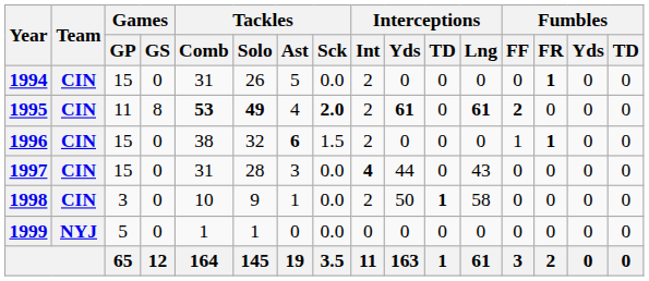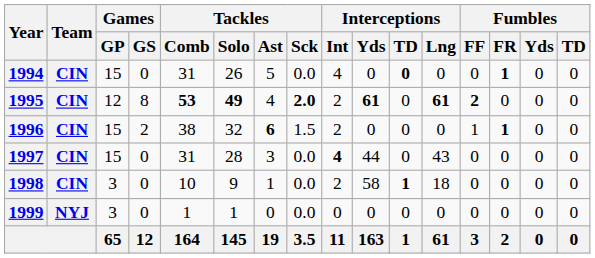1994 | Interceptions / Int: 2 -> 4
1994 | Interceptions / TD: normal -> bold
1995 | Games / GP: 11 -> 12
1996 | Games / GS: 0 -> 2
1998 | Interceptions / Yds: 50 -> 58
1998 | Interceptions / Lng: 58 -> 18
1999 | Games / GP: 5 -> 3
